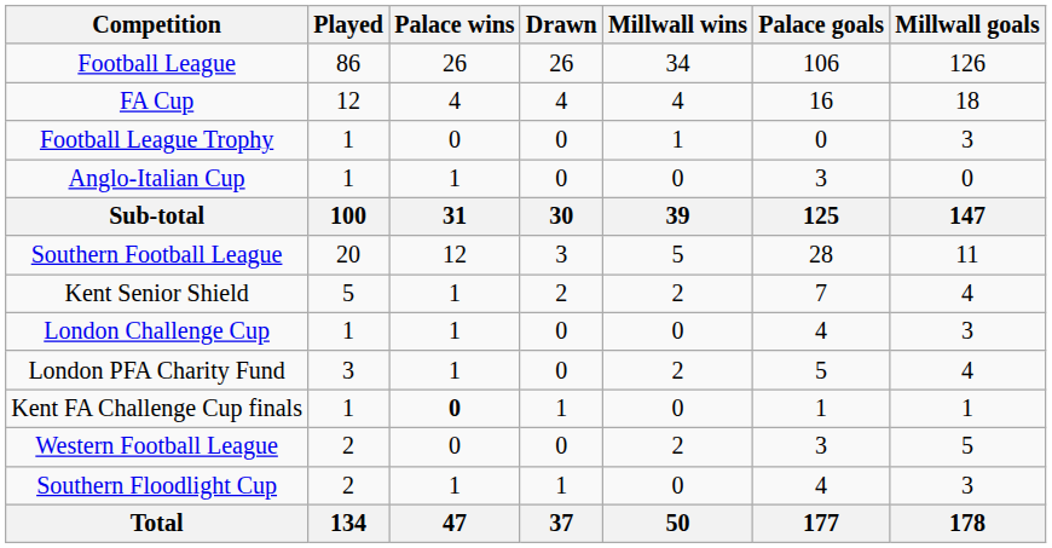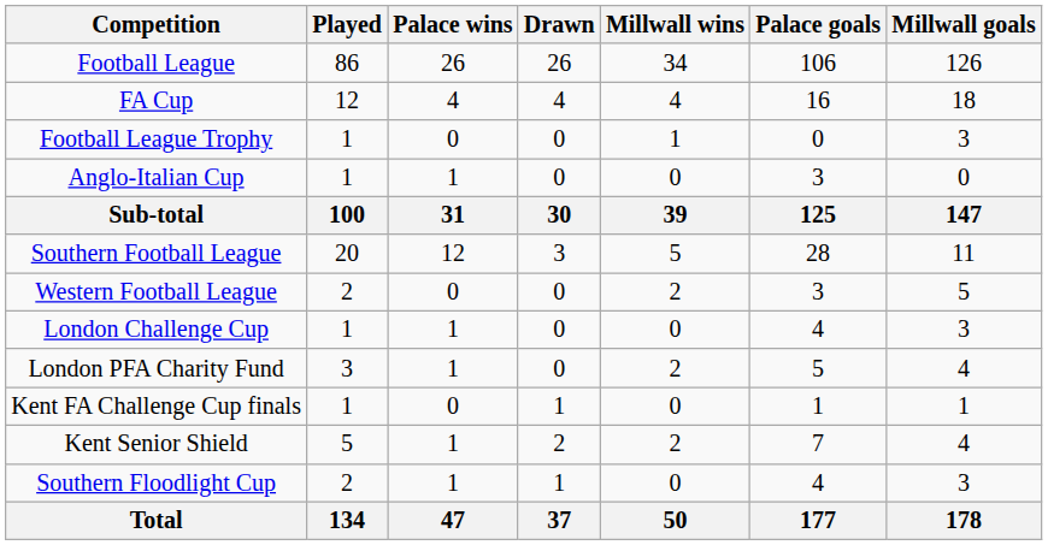rows swapped: Western Football League <-> Kent Senior Shield
Kent FA Challenge Cup finals | Palace wins: bold -> normal
